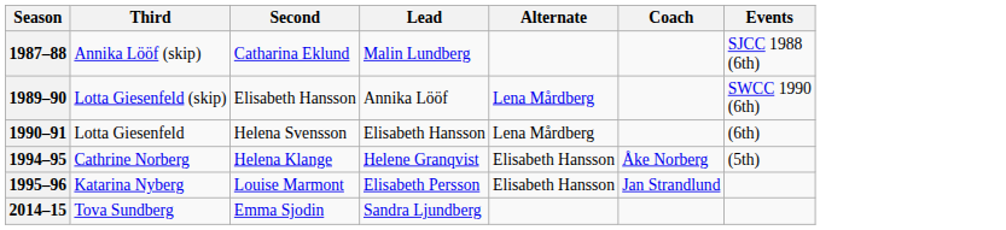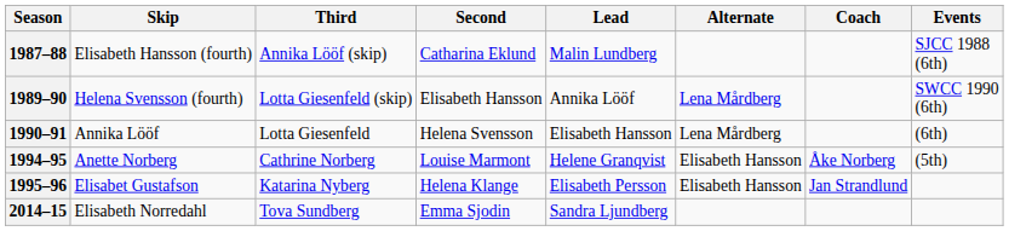+ column: Skip | Elisabeth Hansson (fourth) | Helena Svensson (fourth) | Annika Lööf | Anette Norberg | Elisabet Gustafson | Elisabeth Norredahl
1994–95 | Second: Helena Klange -> Louise Marmont
1995–96 | Second: Louise Marmont -> Helena Klange
